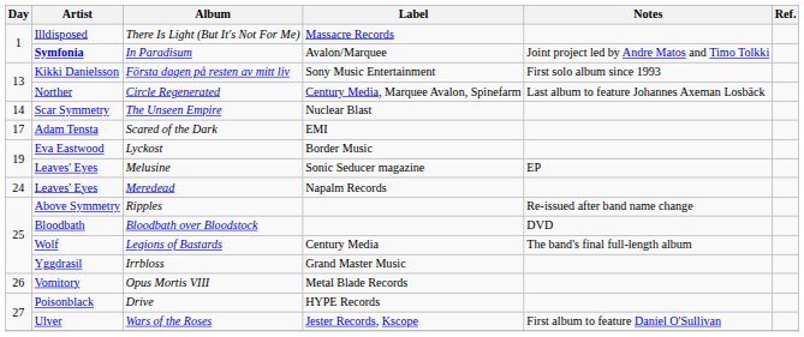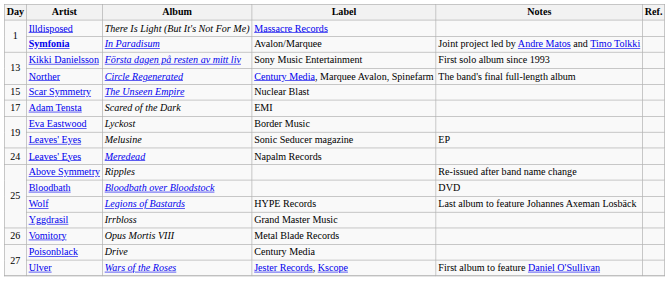Circle Regenerated | Notes: Last album to feature Johannes Axeman Losbäck -> The band's final full-length album
The Unseen Empire | Day: 14 -> 15
Legions of Bastards | Label: Century Media -> HYPE Records
Legions of Bastards | Notes: The band's final full-length album -> Last album to feature Johannes Axeman Losbäck
Drive | Label: HYPE Records -> Century Media
